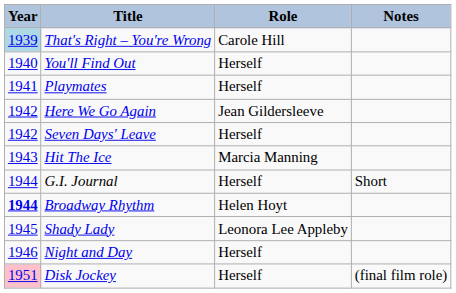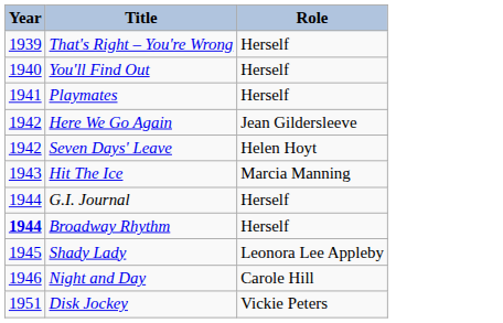- column: Notes | Short | (final film role)
That's Right – You're Wrong | Year: lightblue background -> no background
That's Right – You're Wrong | Role: Carole Hill -> Herself
Seven Days' Leave | Role: Herself -> Helen Hoyt
Broadway Rhythm | Role: Helen Hoyt -> Herself
Night and Day | Role: Herself -> Carole Hill
Disk Jockey | Year: pink background -> no background
Disk Jockey | Role: Herself -> Vickie Peters
